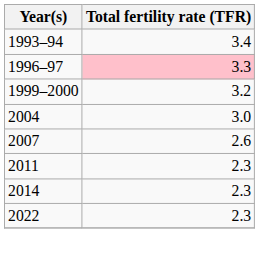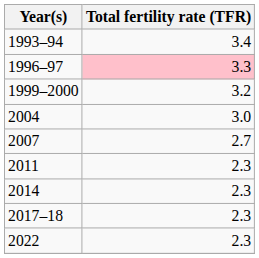2007 | Total fertility rate (TFR): 2.6 -> 2.7
+ row: 2017–18 | 2.3
